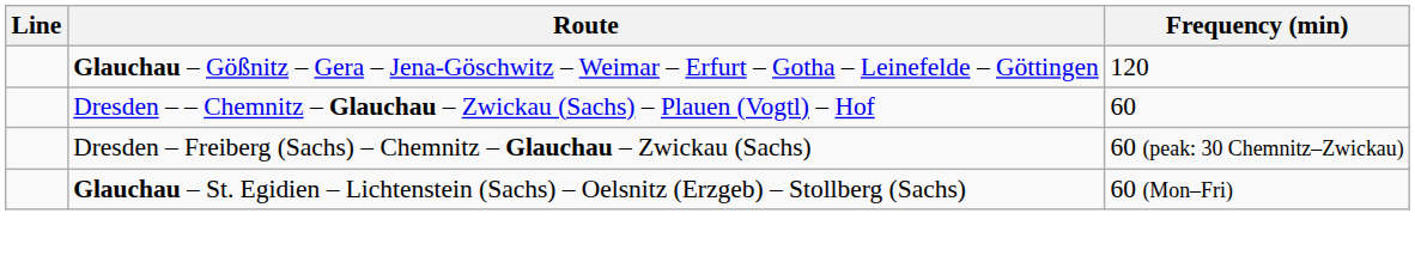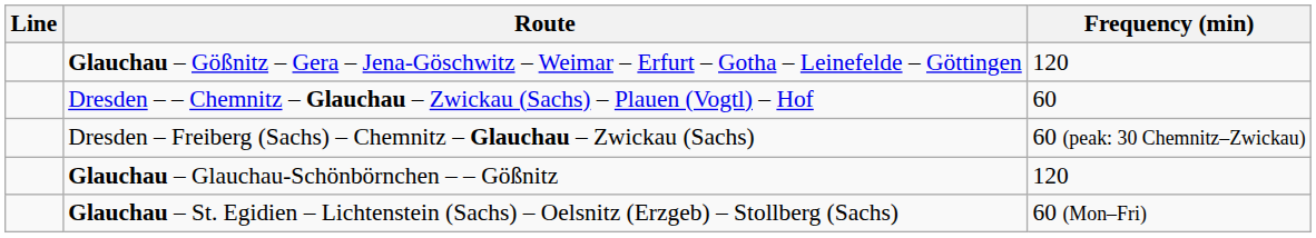+ row: Glauchau – Glauchau-Schönbörnchen – – Gößnitz | 120
